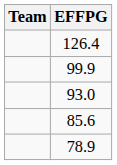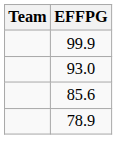- row: 126.4
